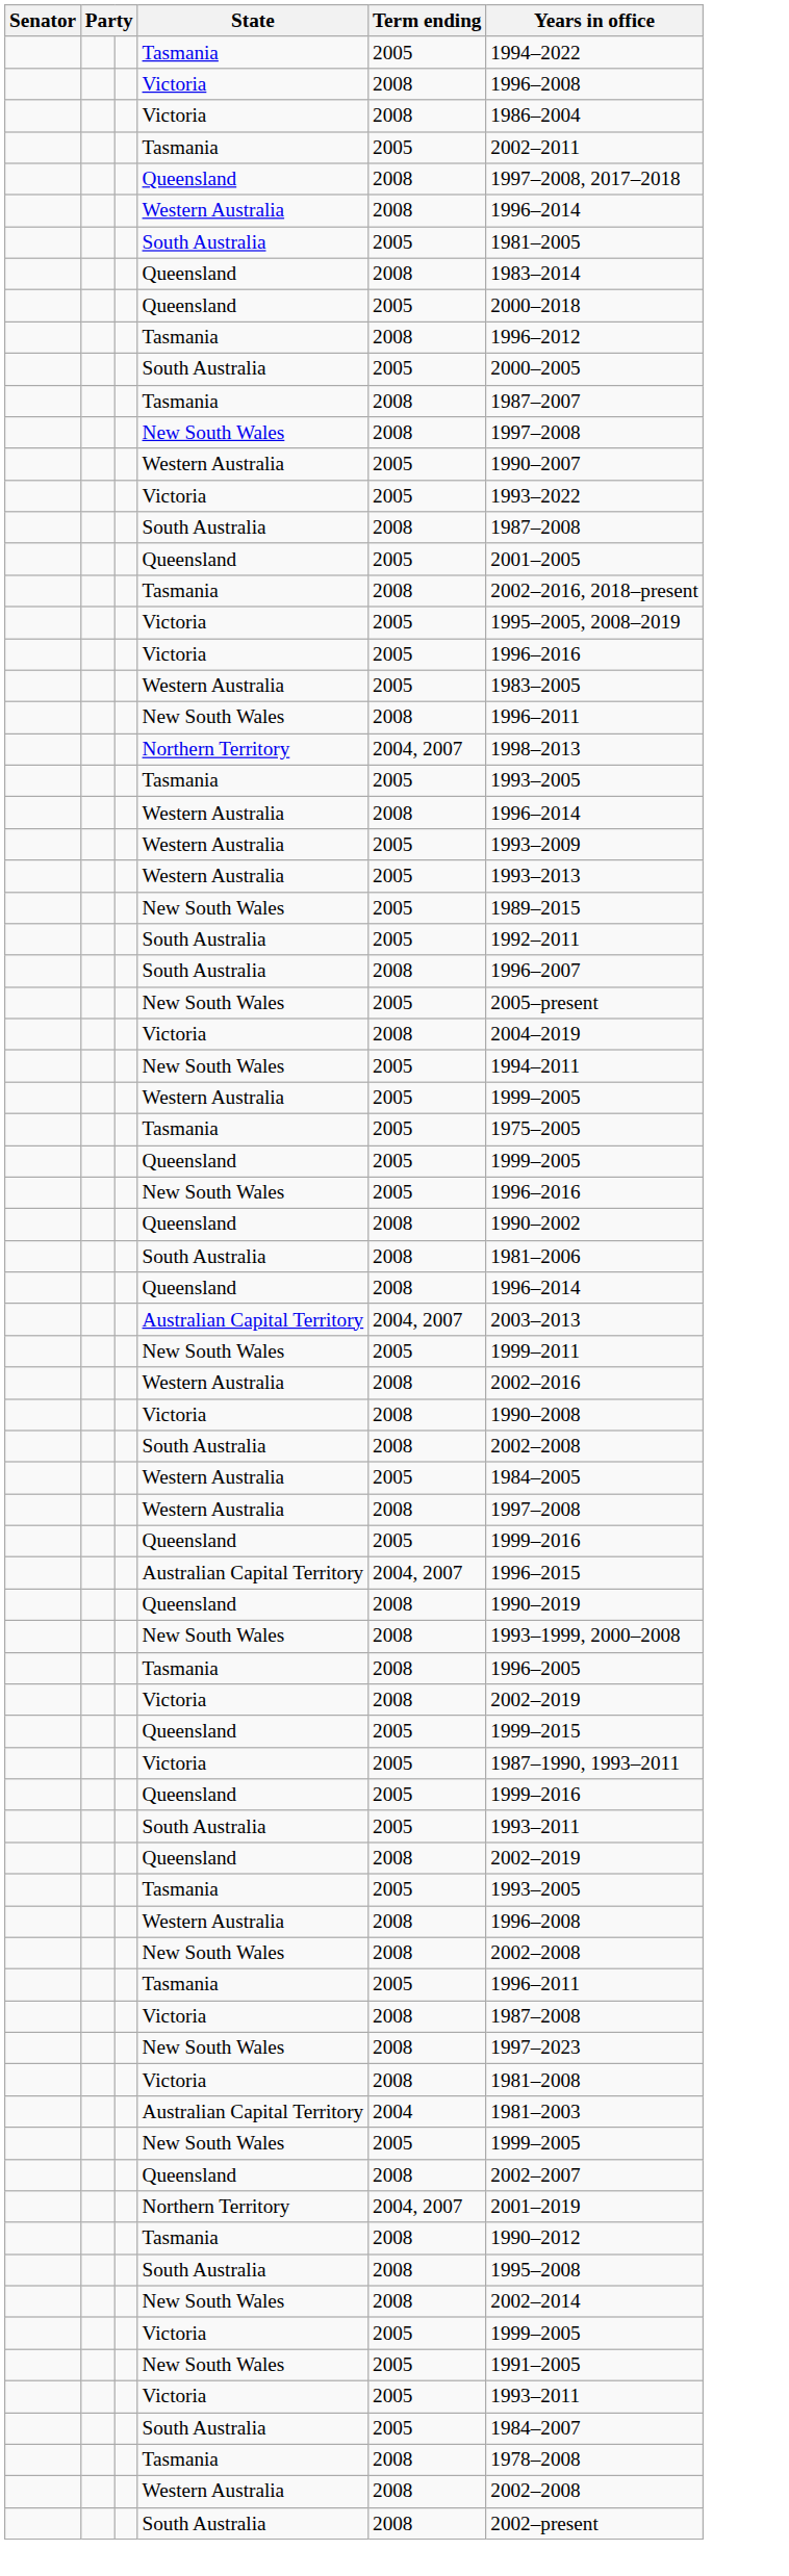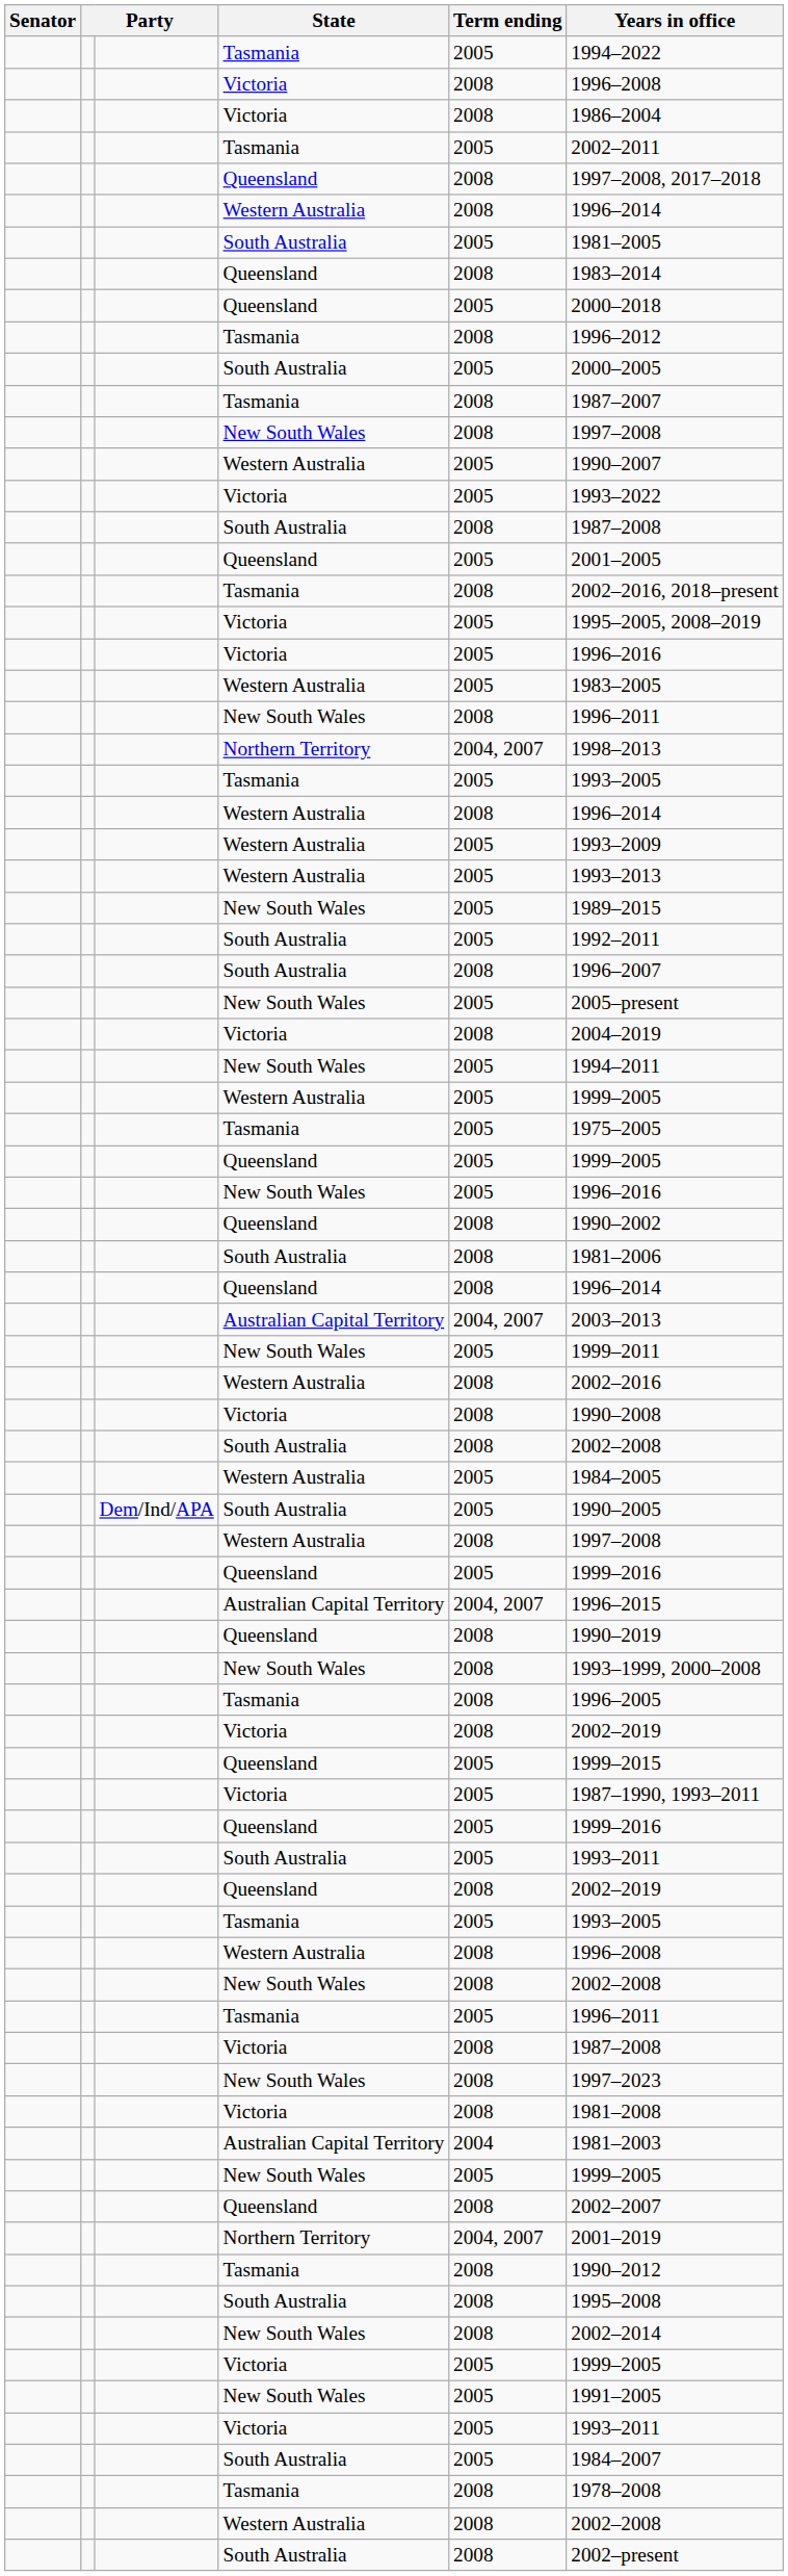+ row: Dem/Ind/APA | South Australia | 2005 | 1990–2005
